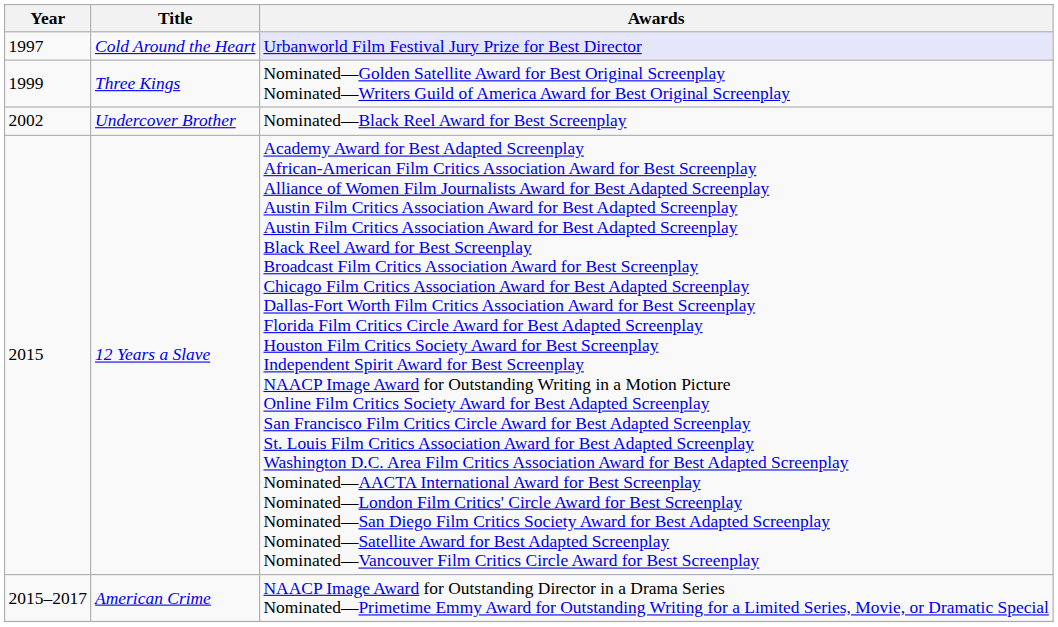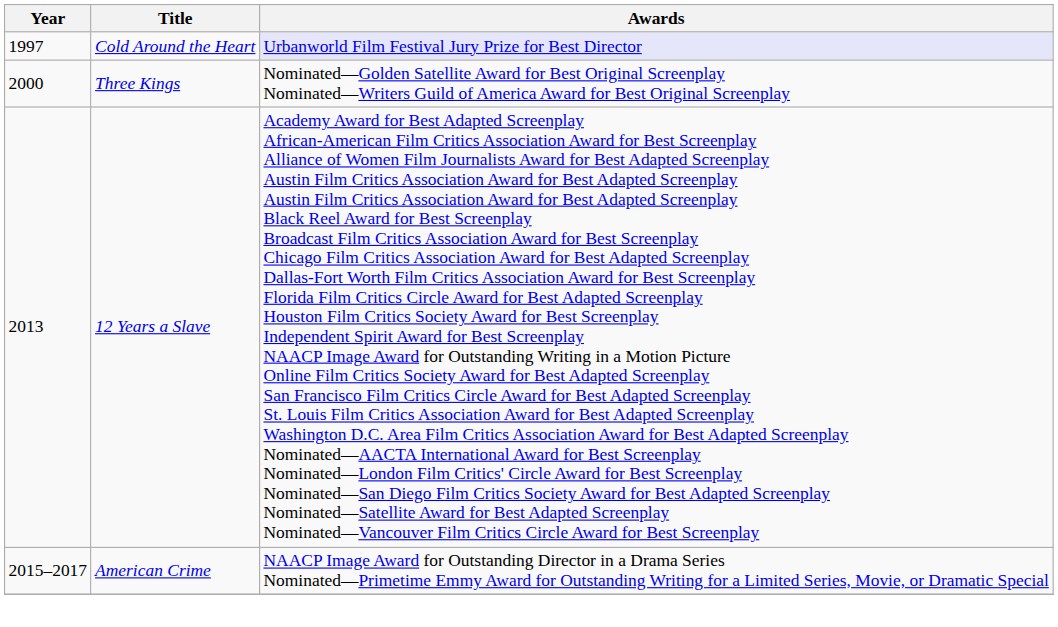Three Kings | Year: 1999 -> 2000
- row: 2002 | Undercover Brother | Nominated—Black Reel Award for Best Screenplay
12 Years a Slave | Year: 2015 -> 2013
